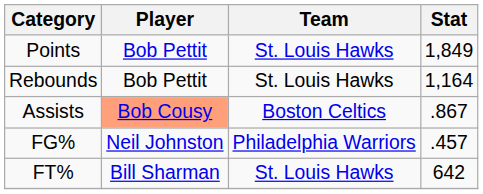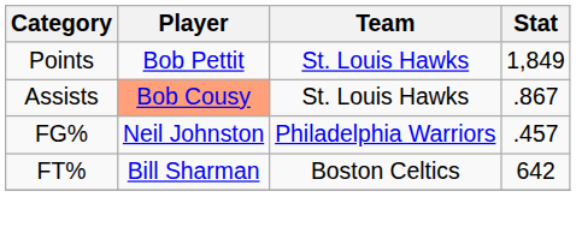- row: Rebounds | Bob Pettit | St. Louis Hawks | 1,164
Assists | Team: Boston Celtics -> St. Louis Hawks
FT% | Team: St. Louis Hawks -> Boston Celtics
